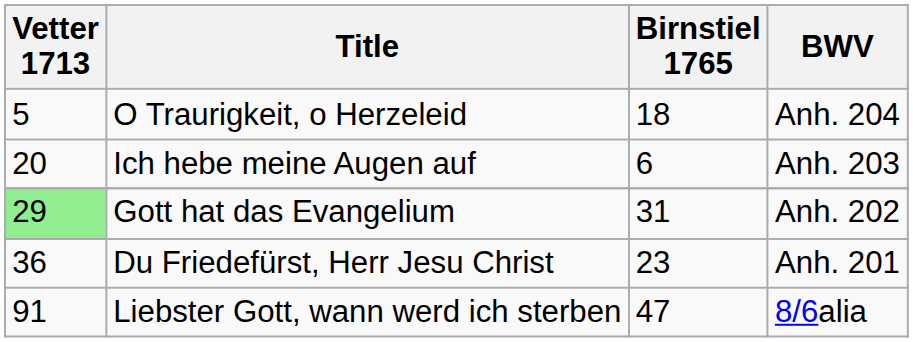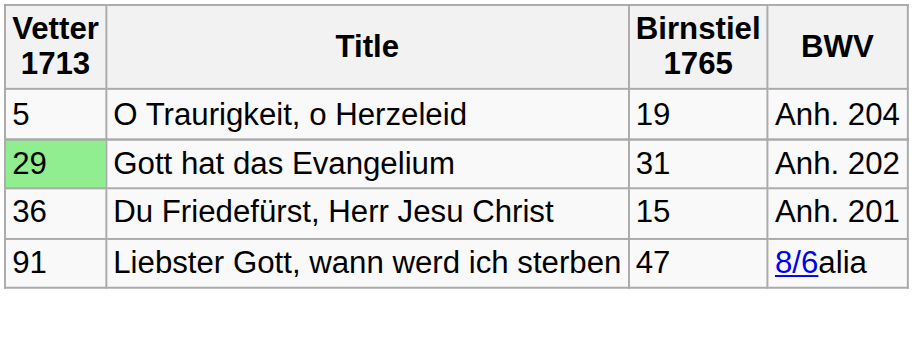O Traurigkeit, o Herzeleid | Birnstiel 1765: 18 -> 19
- row: 20 | Ich hebe meine Augen auf | 6 | Anh. 203
Du Friedefürst, Herr Jesu Christ | Birnstiel 1765: 23 -> 15
